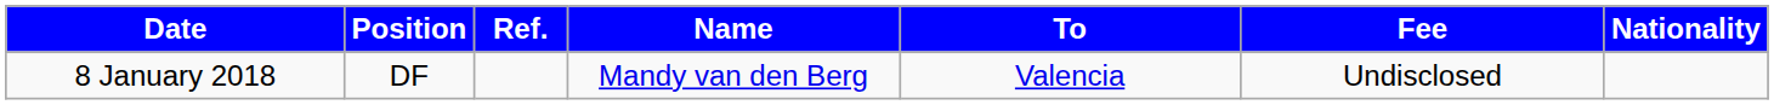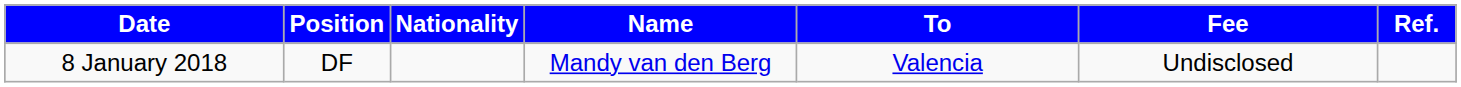columns swapped: Nationality <-> Ref.
